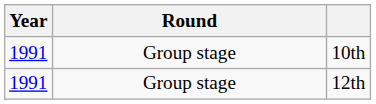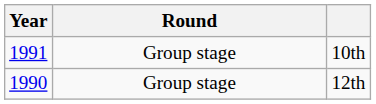12th | Year: 1991 -> 1990
